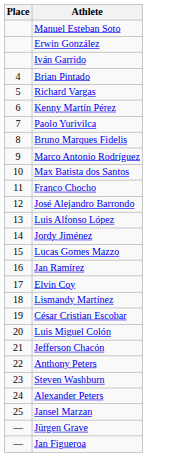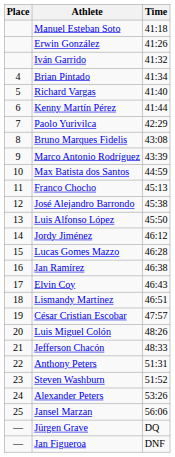+ column: Time | 41:18 | 41:26 | 41:32 | 41:34 | 41:40 | 41:44 | 42:29 | 43:08 | 43:39 | 44:59 | 45:13 | 45:38 | 45:50 | 46:12 | 46:28 | 46:38 | 46:43 | 46:51 | 47:57 | 48:26 | 48:33 | 51:31 | 51:52 | 53:26 | 56:06 | DQ | DNF
